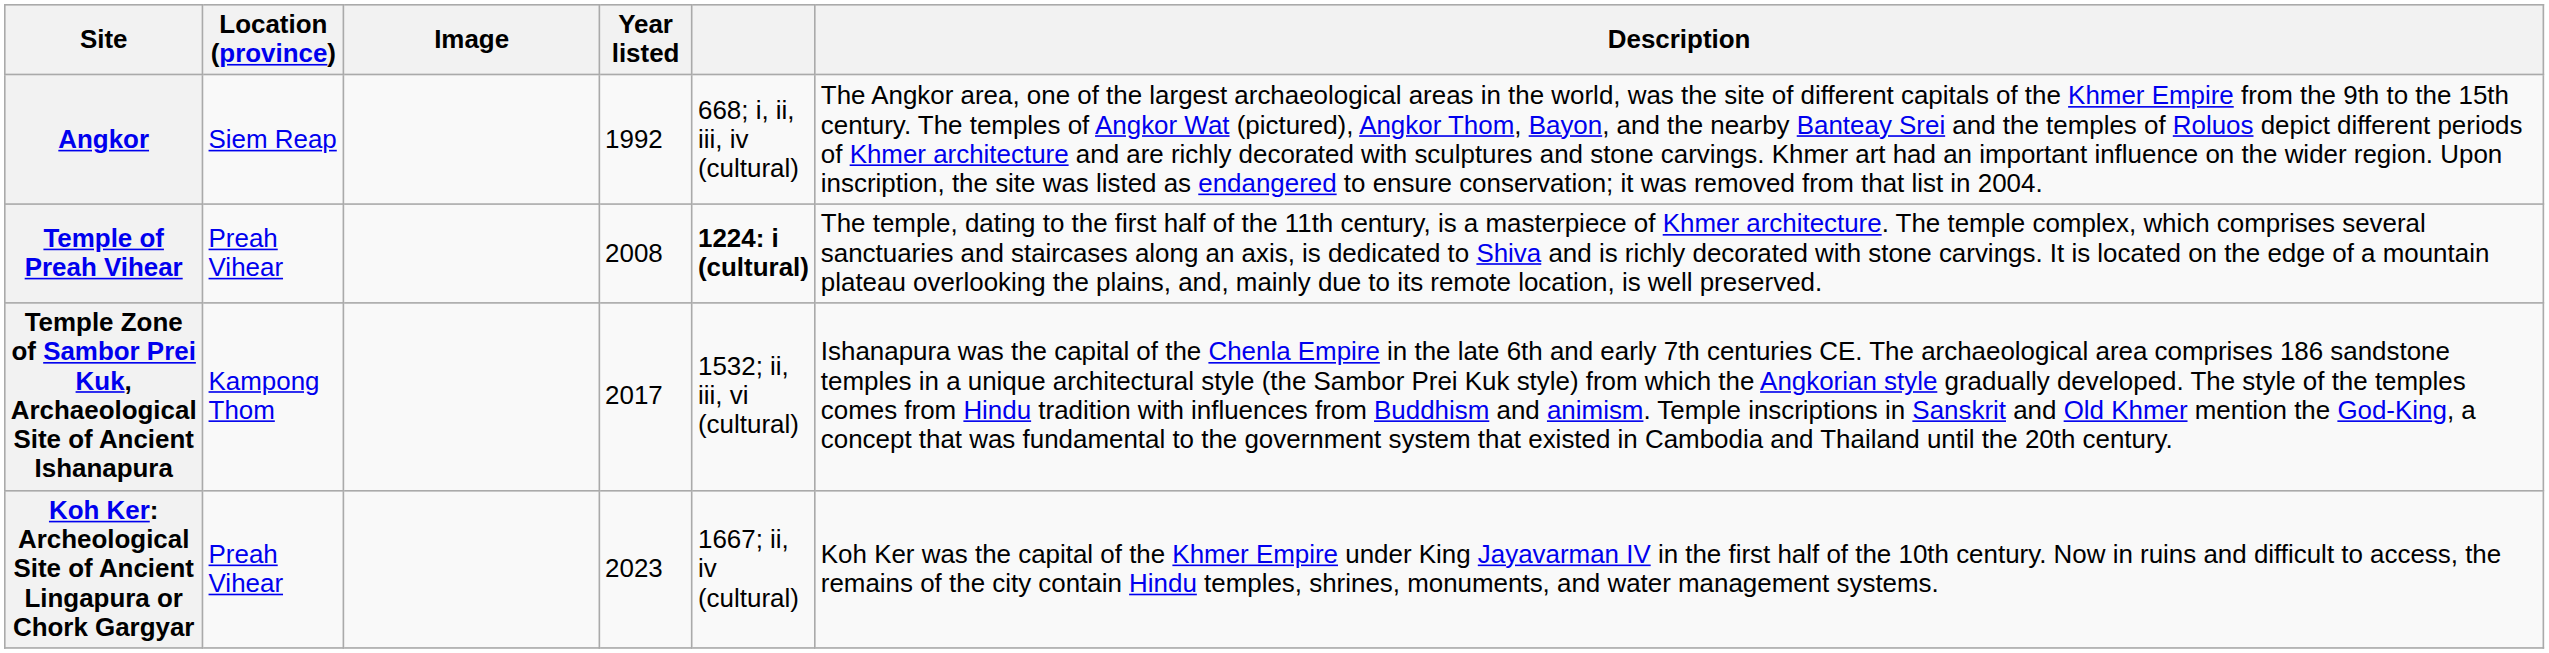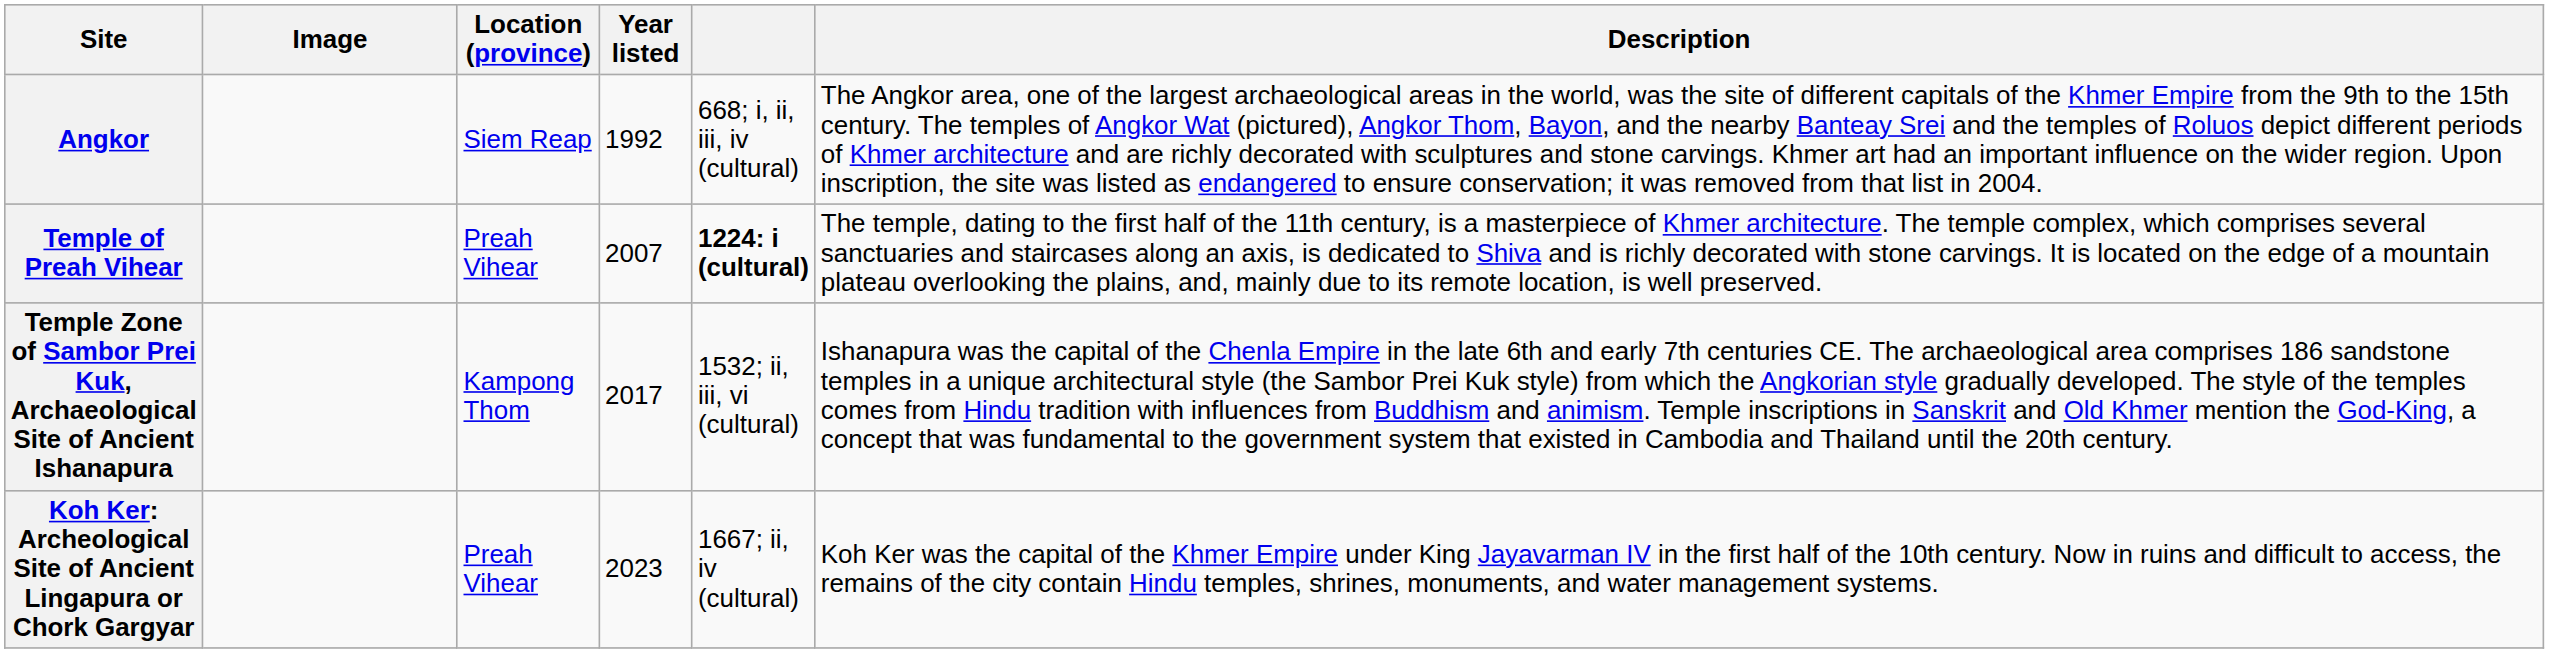columns swapped: Image <-> Location (province)
Temple of Preah Vihear | Year listed: 2008 -> 2007
